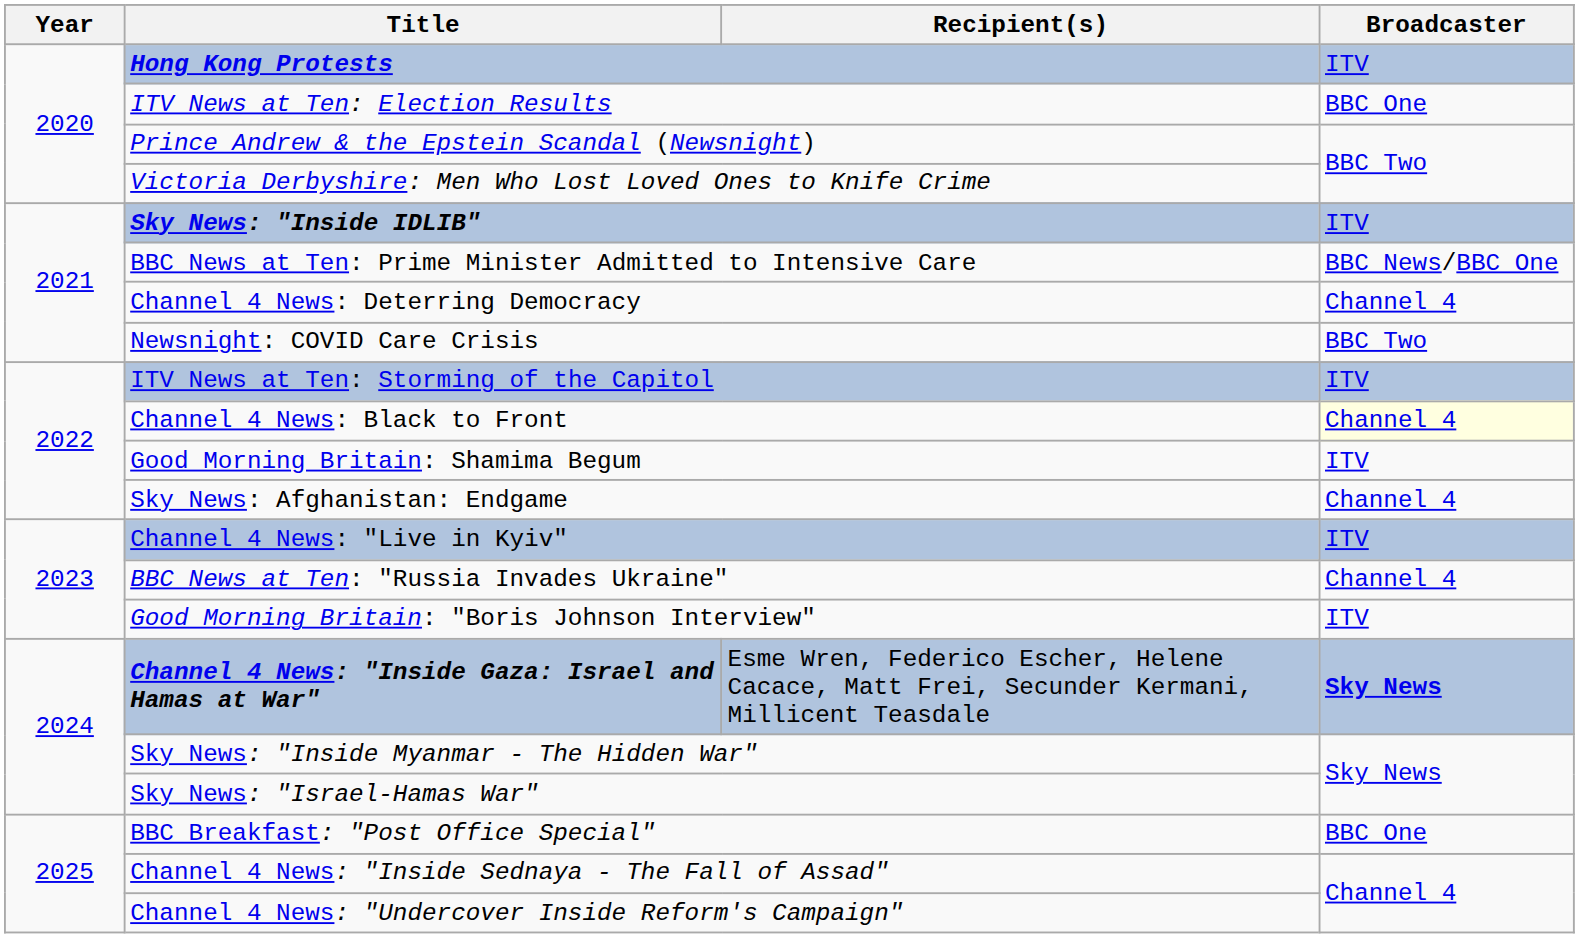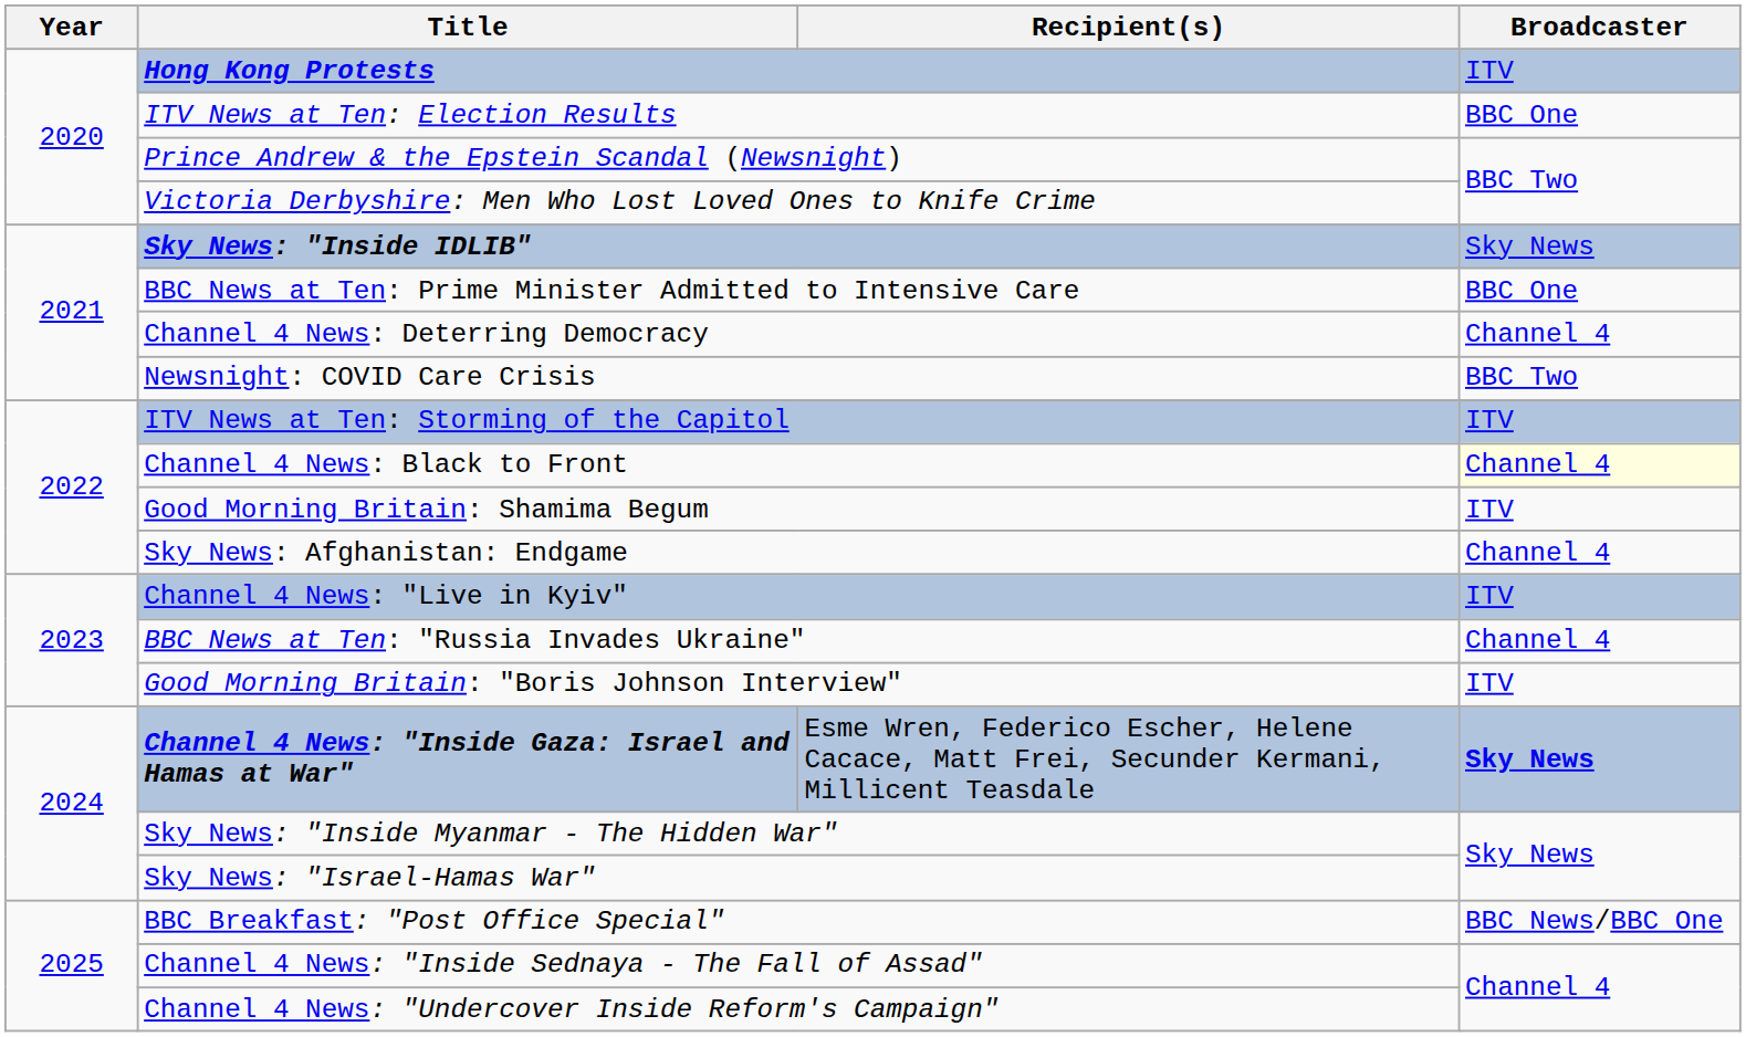Sky News: "Inside IDLIB" | Broadcaster: ITV -> Sky News
BBC News at Ten: Prime Minister Admitted to Intensive Care | Broadcaster: BBC News/BBC One -> BBC One
BBC Breakfast: "Post Office Special" | Broadcaster: BBC One -> BBC News/BBC One
